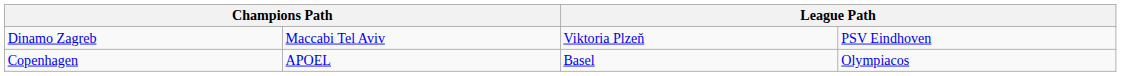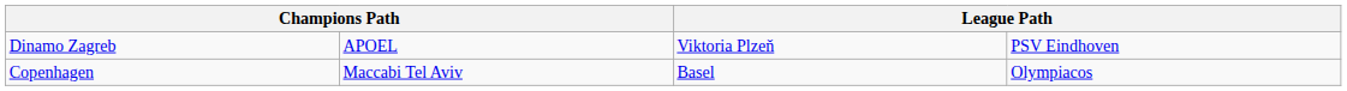Dinamo Zagreb | column 2: Maccabi Tel Aviv -> APOEL
Copenhagen | column 2: APOEL -> Maccabi Tel Aviv
